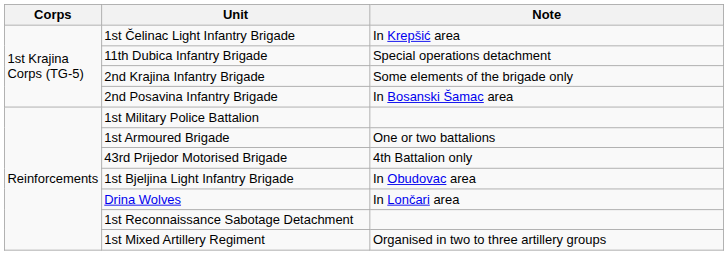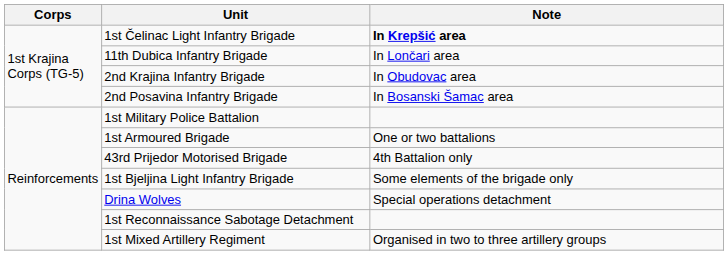1st Čelinac Light Infantry Brigade | Note: normal -> bold
11th Dubica Infantry Brigade | Note: Special operations detachment -> In Lončari area
2nd Krajina Infantry Brigade | Note: Some elements of the brigade only -> In Obudovac area
1st Bjeljina Light Infantry Brigade | Note: In Obudovac area -> Some elements of the brigade only
Drina Wolves | Note: In Lončari area -> Special operations detachment
